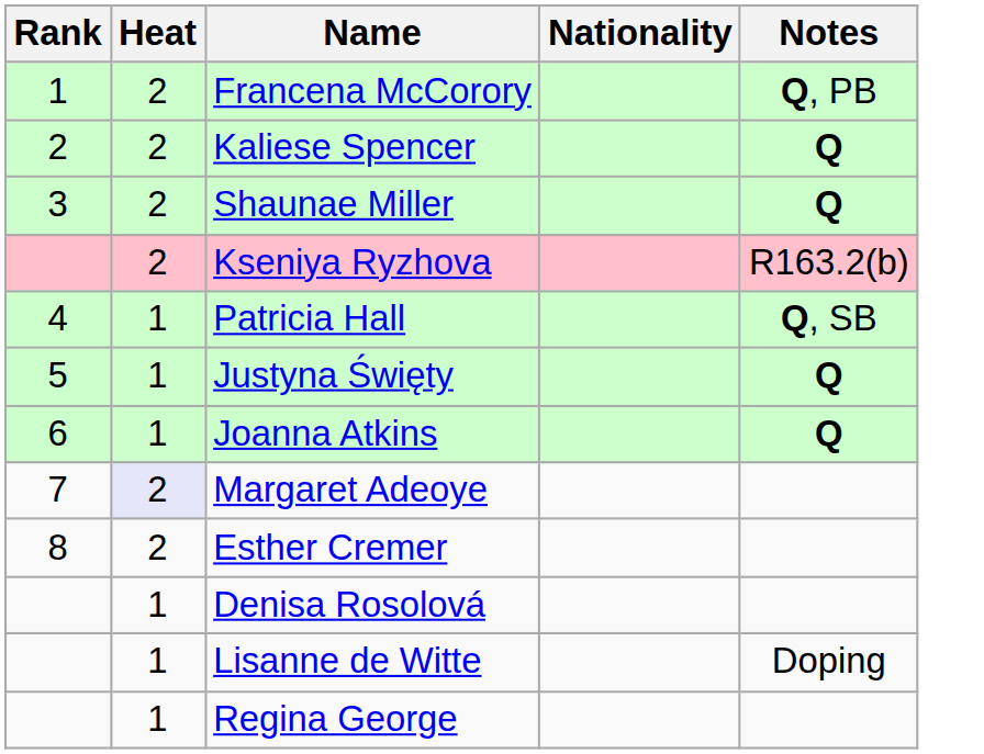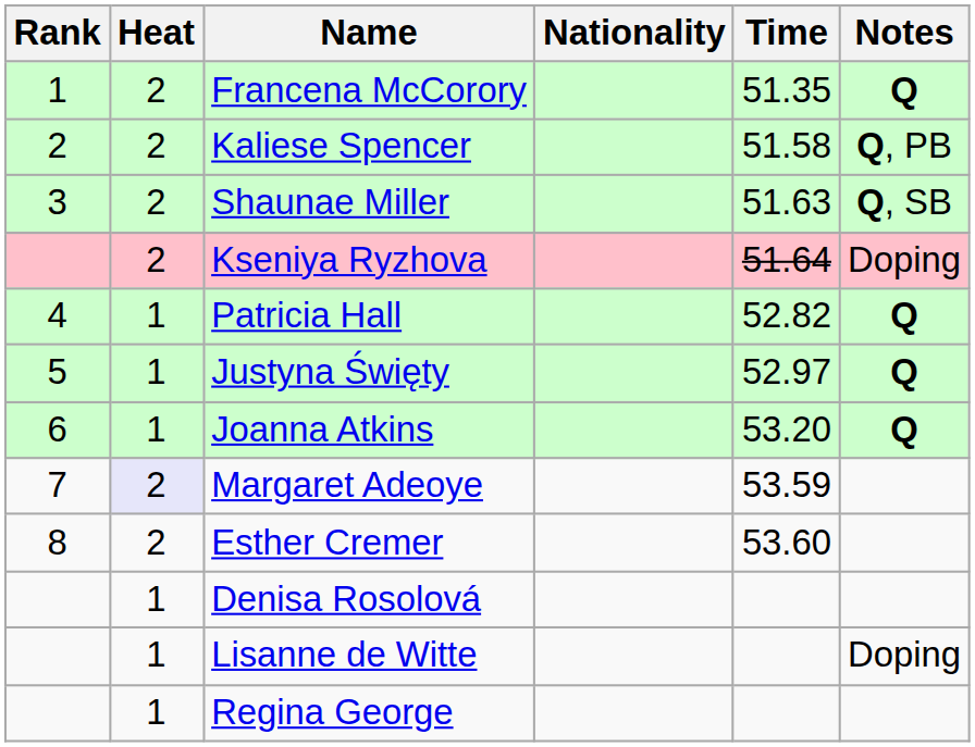+ column: Time | 51.35 | 51.58 | 51.63 | 51.64 | 52.82 | 52.97 | 53.20 | 53.59 | 53.60
Francena McCorory | Notes: Q, PB -> Q
Kaliese Spencer | Notes: Q -> Q, PB
Shaunae Miller | Notes: Q -> Q, SB
Kseniya Ryzhova | Notes: R163.2(b) -> Doping
Patricia Hall | Notes: Q, SB -> Q
